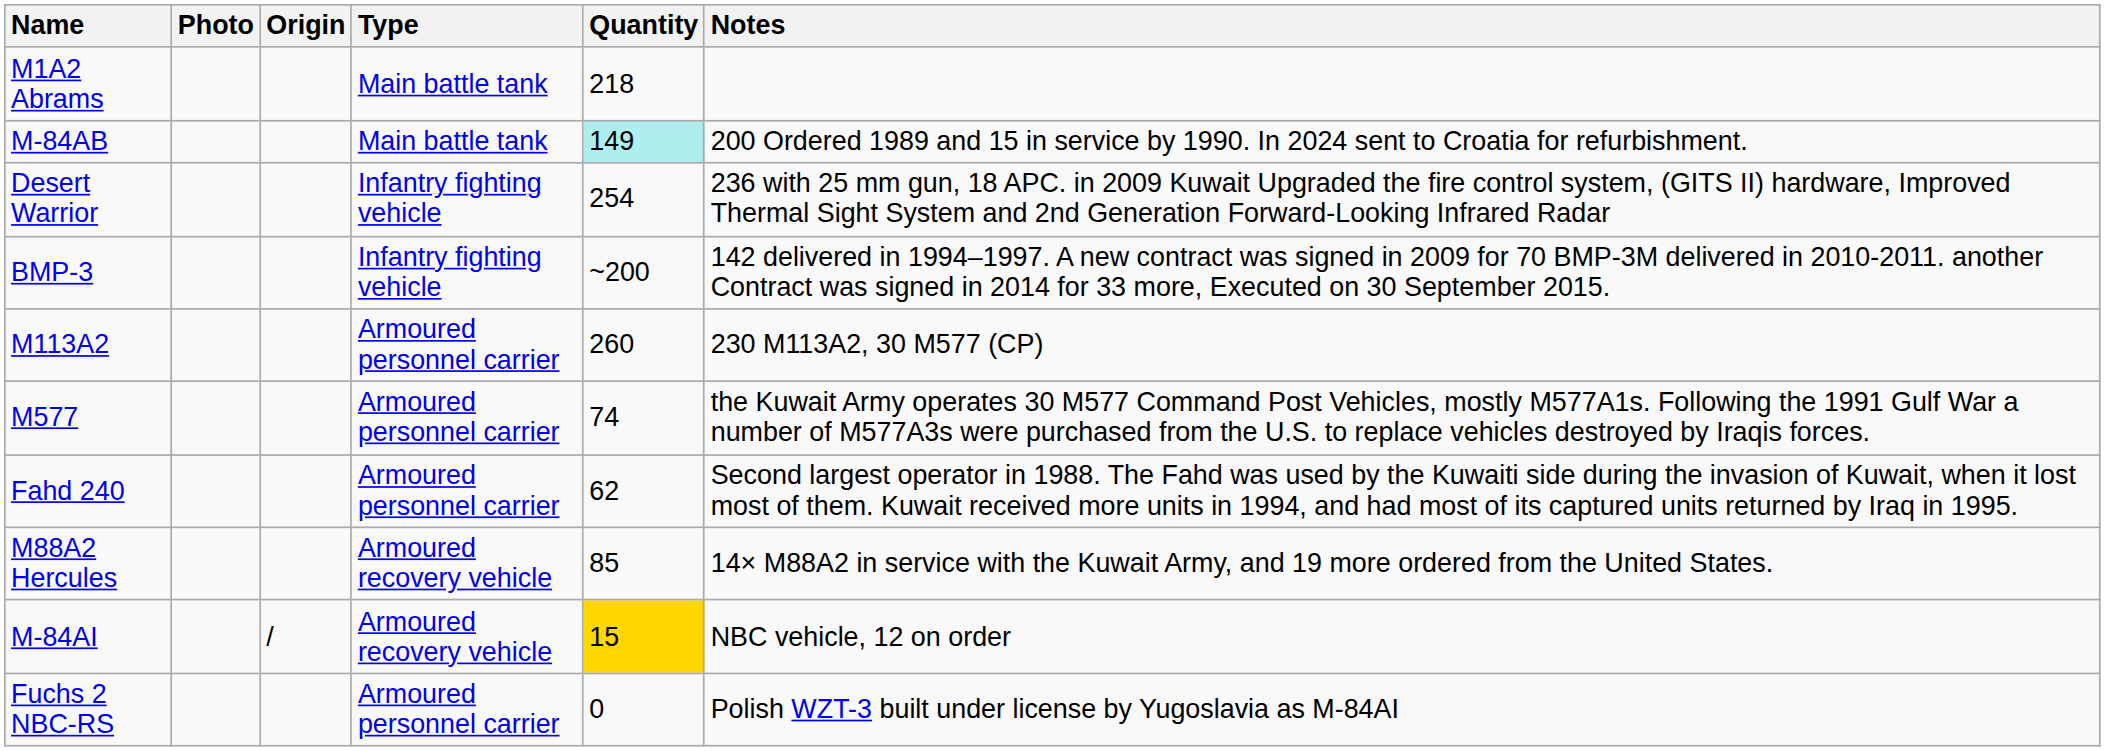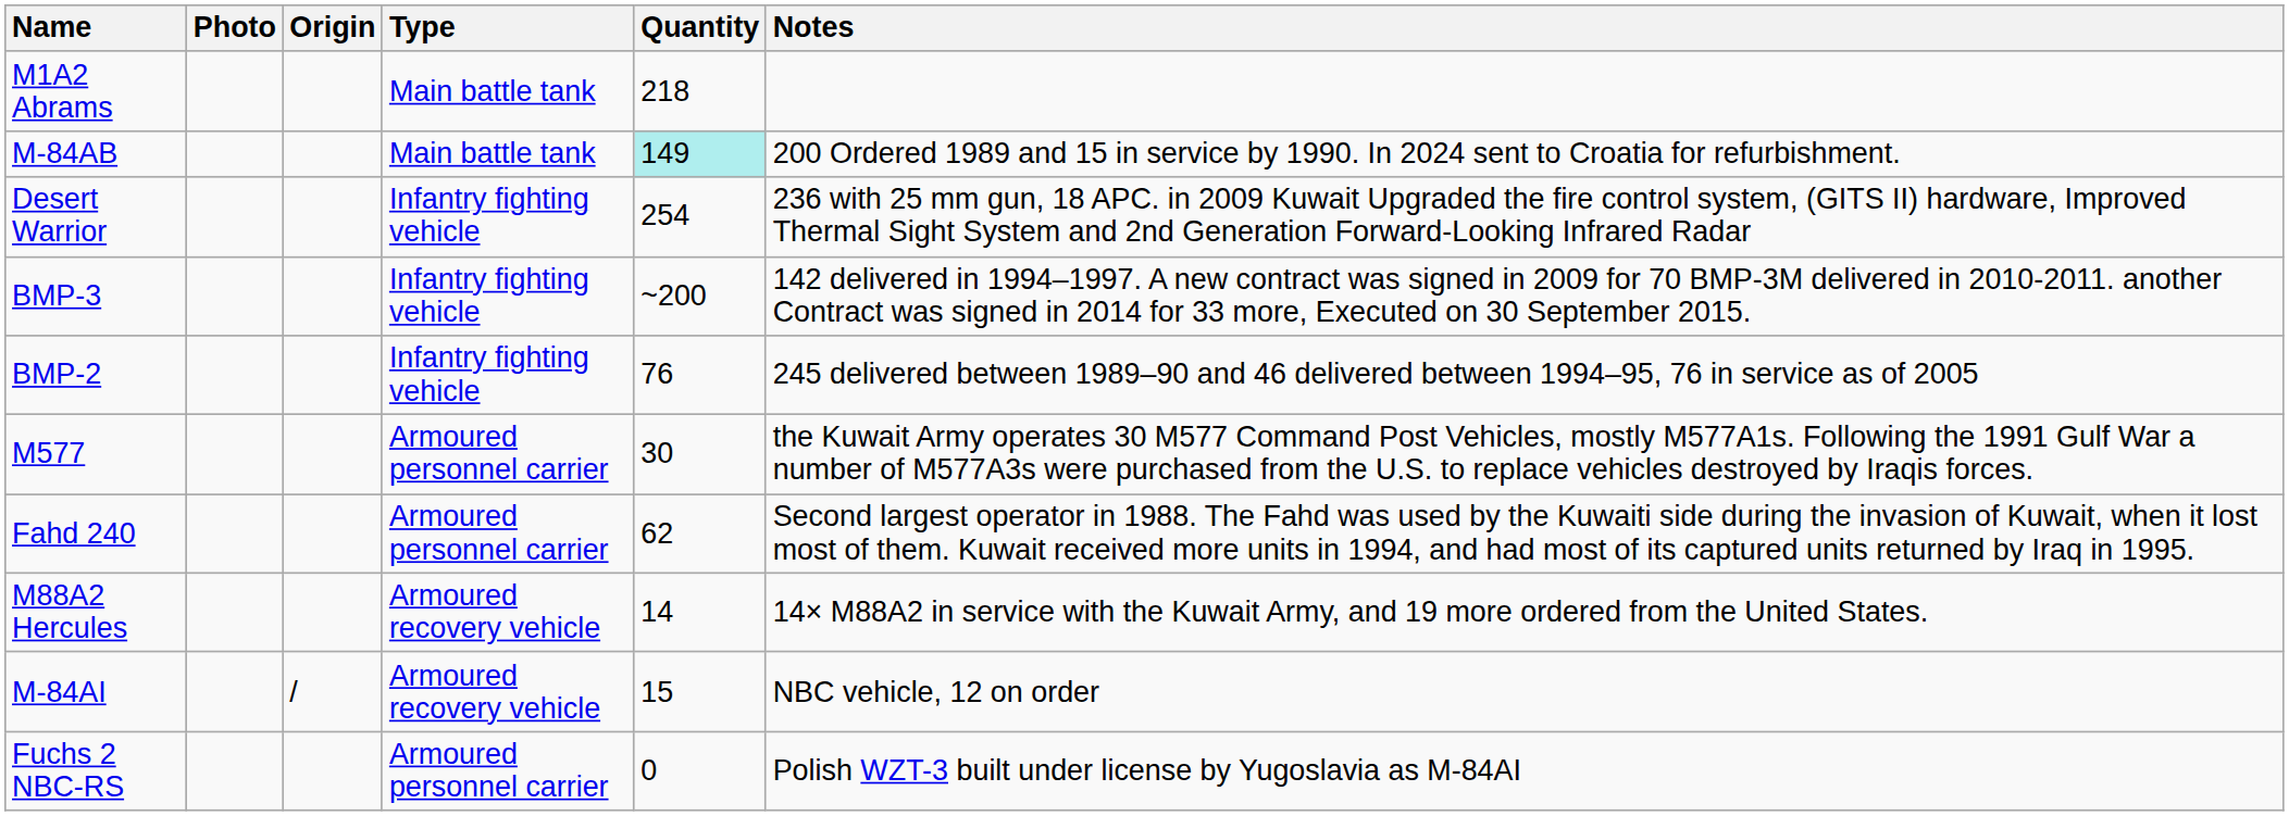+ row: BMP-2 | Infantry fighting vehicle | 76 | 245 delivered between 1989–90 and 46 delivered between 1994–95, 76 in service as of 2005
- row: M113A2 | Armoured personnel carrier | 260 | 230 M113A2, 30 M577 (CP)
M577 | Quantity: 74 -> 30
M88A2 Hercules | Quantity: 85 -> 14
M-84AI | Quantity: gold background -> no background
